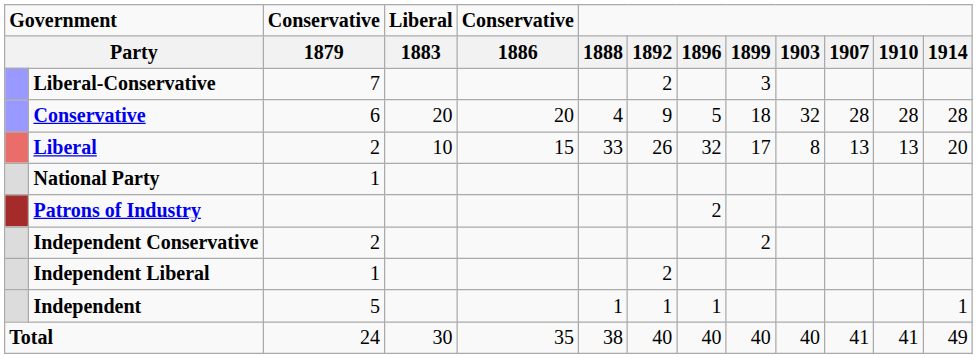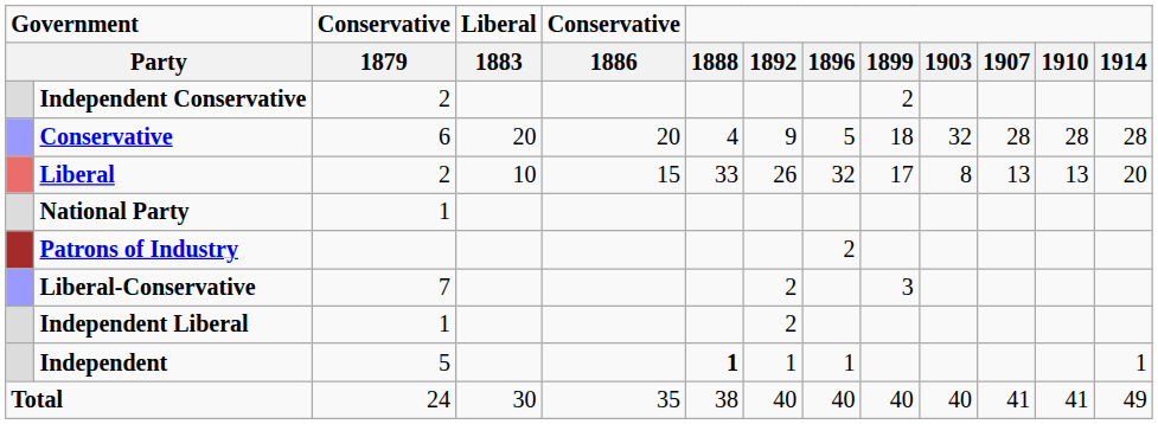rows swapped: Liberal-Conservative <-> Independent Conservative
Independent | 1888: normal -> bold
